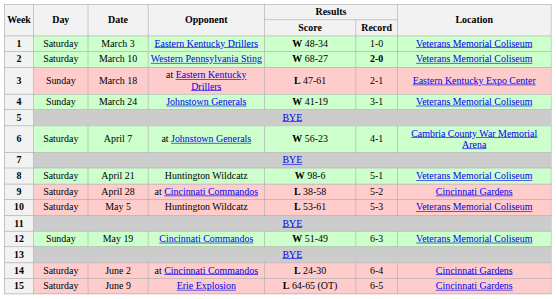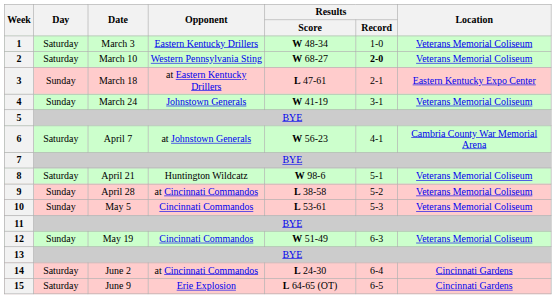9 | Day: Saturday -> Sunday
9 | Location: Cincinnati Gardens -> Veterans Memorial Coliseum
10 | Day: Saturday -> Sunday
10 | Opponent: Huntington Wildcatz -> Cincinnati Commandos
